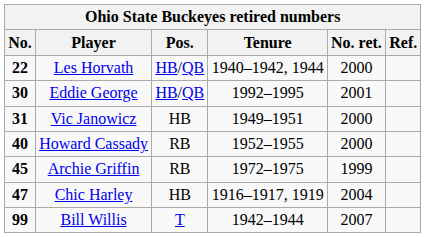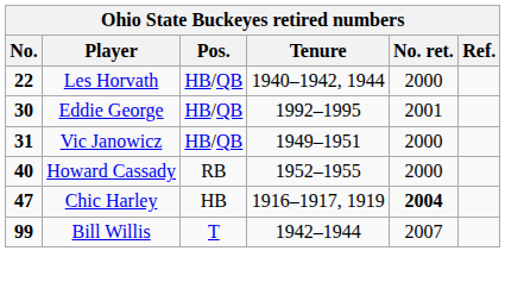Vic Janowicz | Pos.: HB -> HB/QB
- row: 45 | Archie Griffin | RB | 1972–1975 | 1999
Chic Harley | No. ret.: normal -> bold
